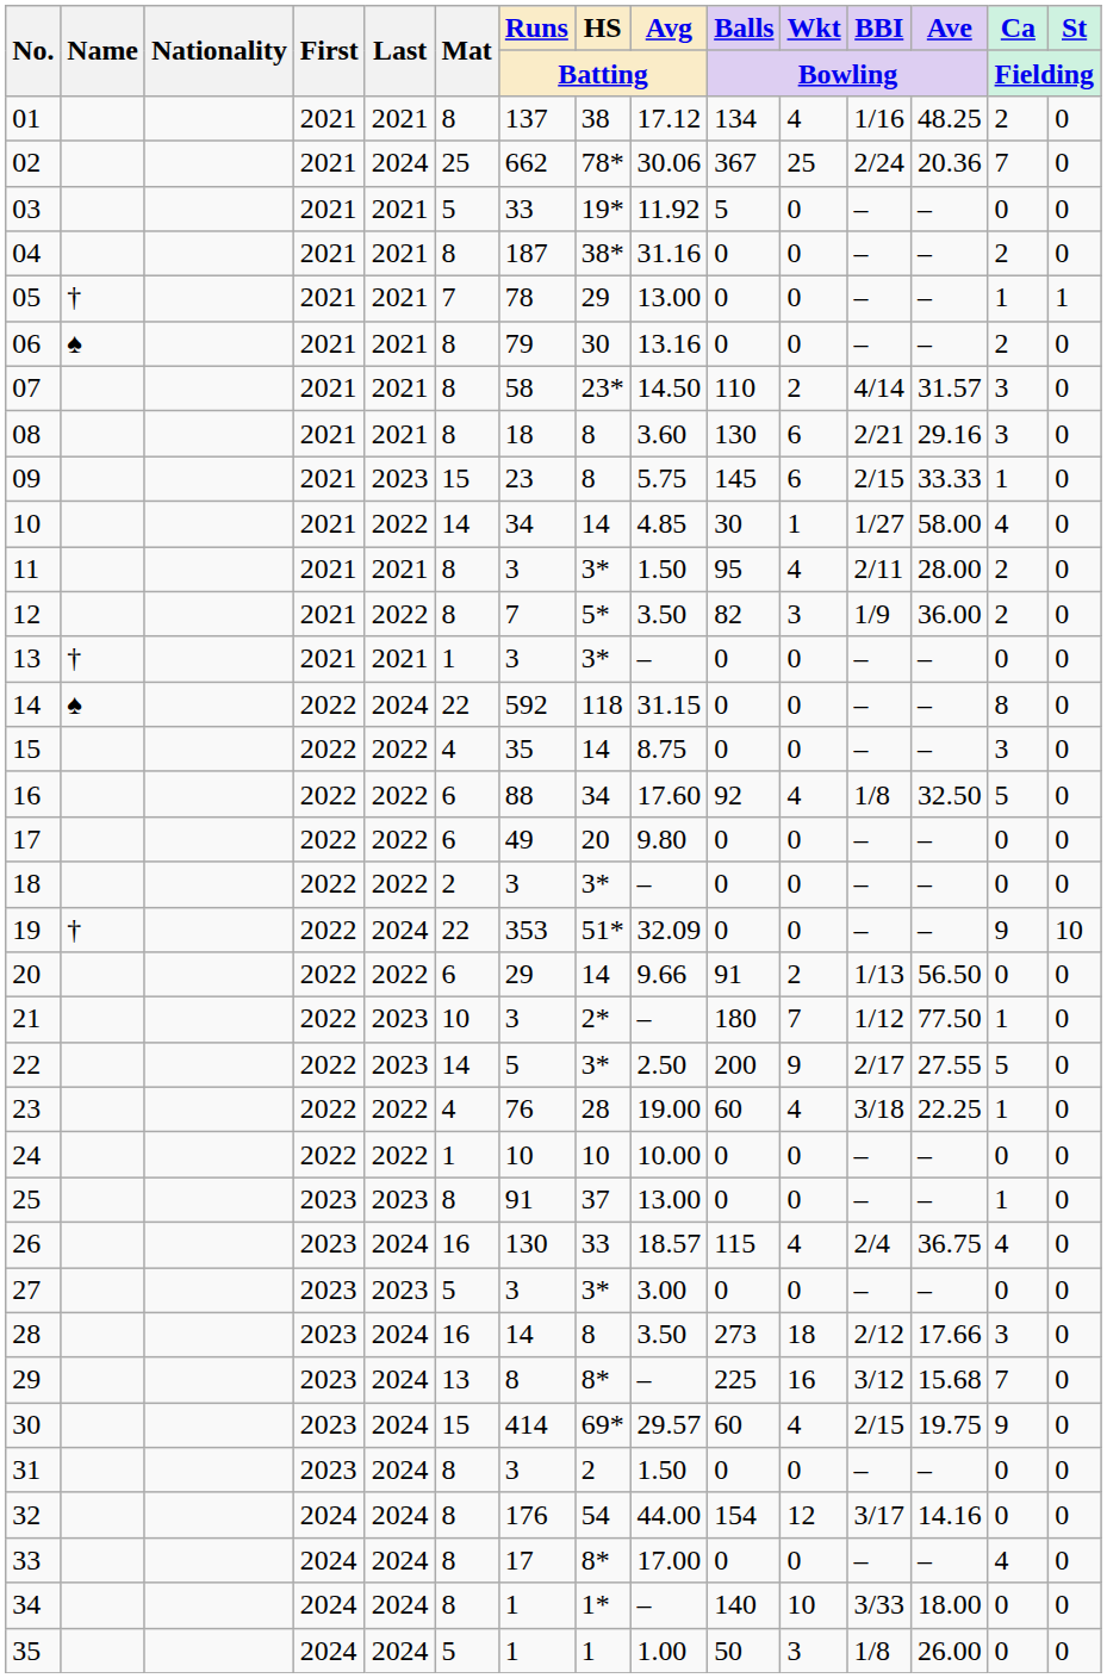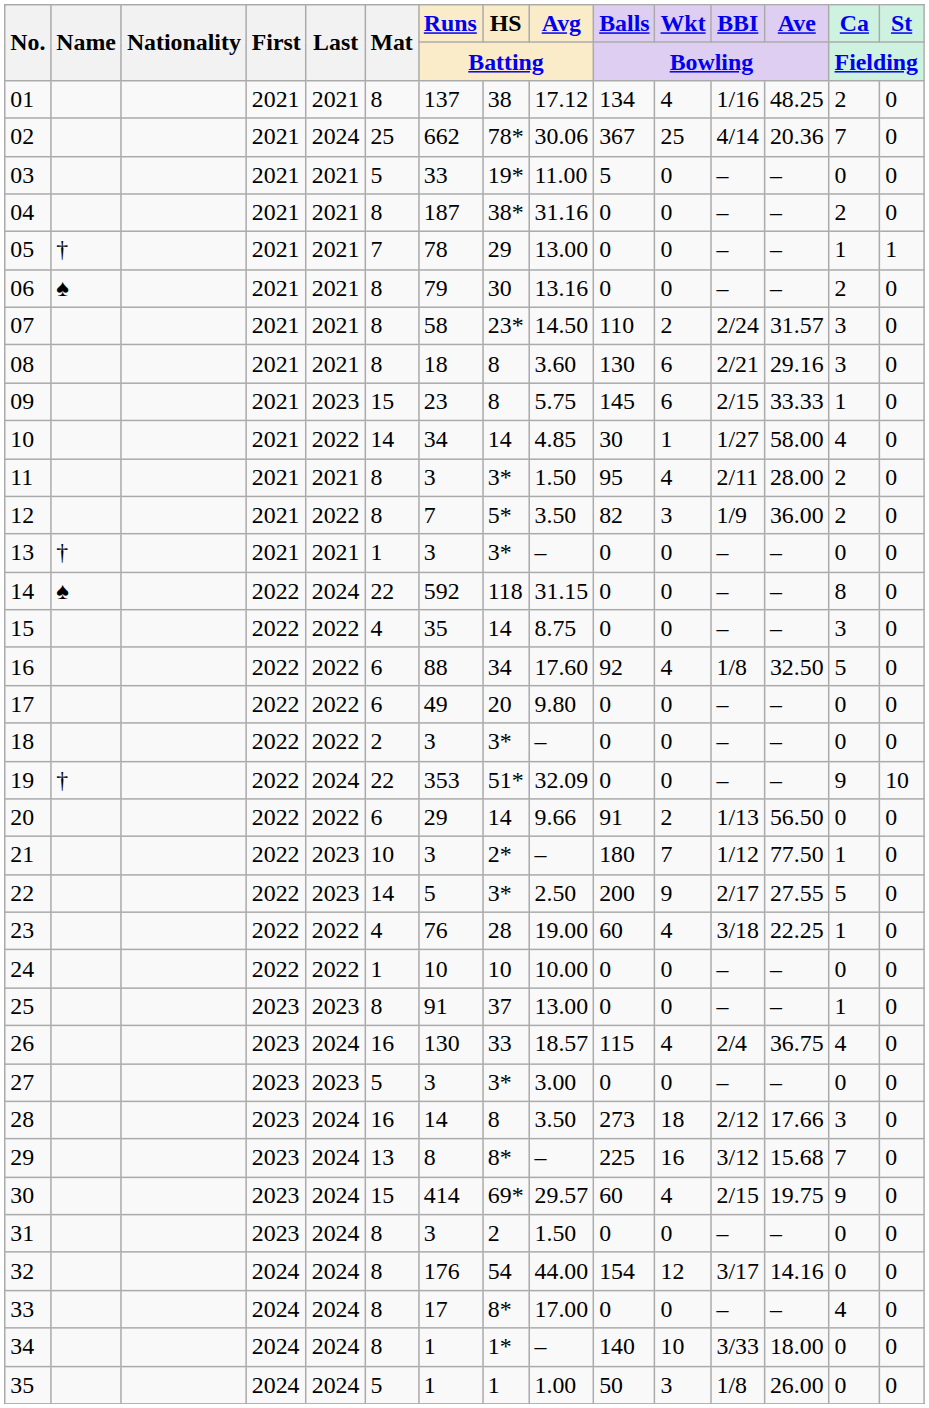02 | BBI / Bowling: 2/24 -> 4/14
03 | Avg / Batting: 11.92 -> 11.00
07 | BBI / Bowling: 4/14 -> 2/24
